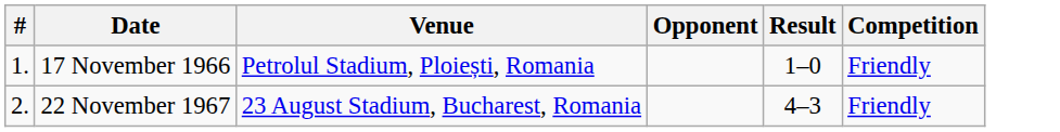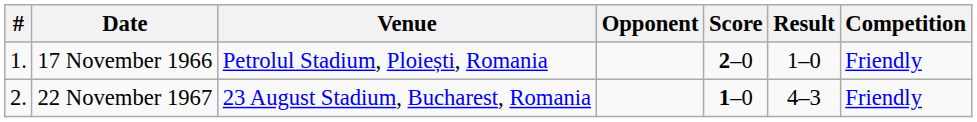+ column: Score | 2–0 | 1–0
